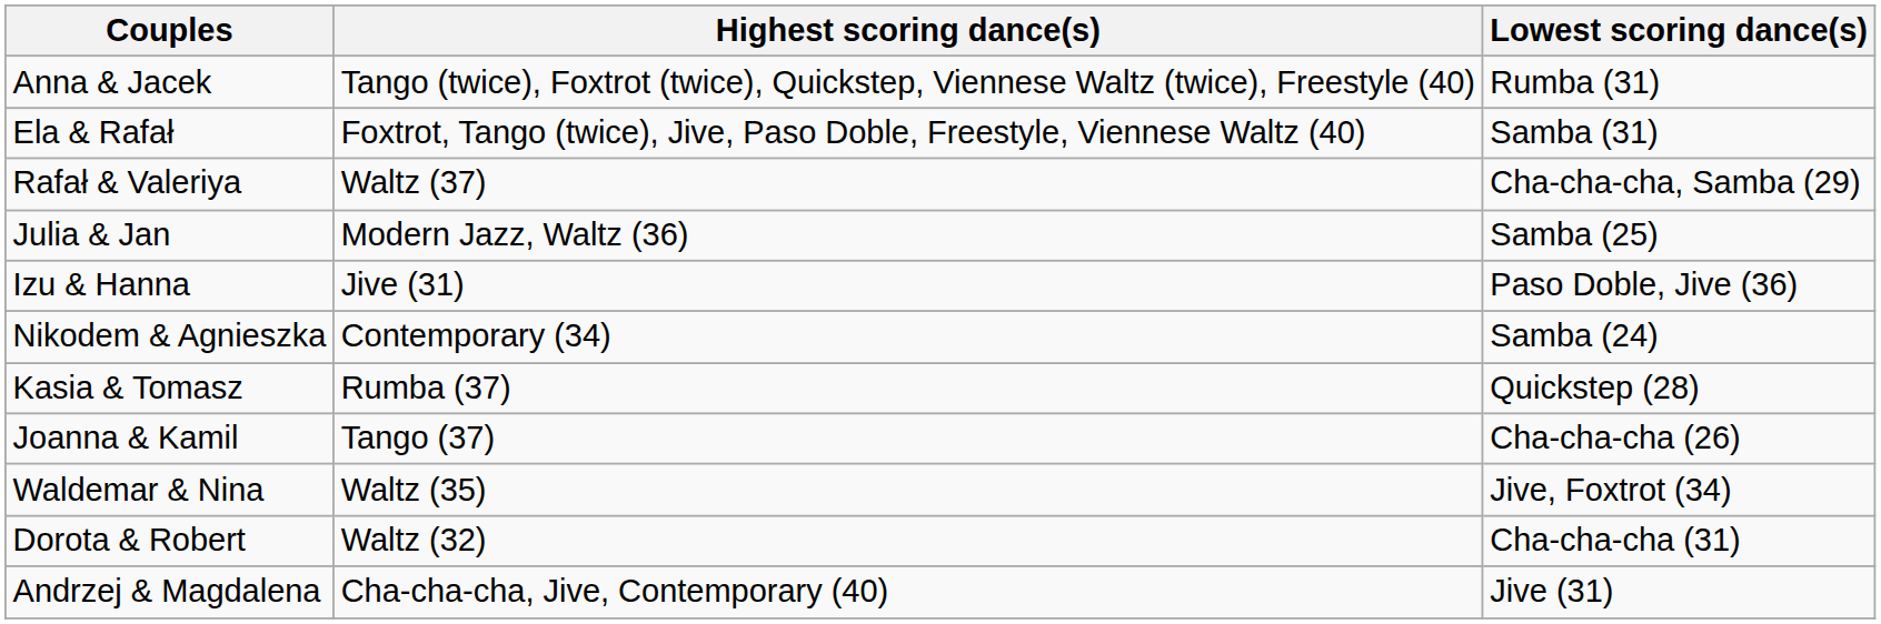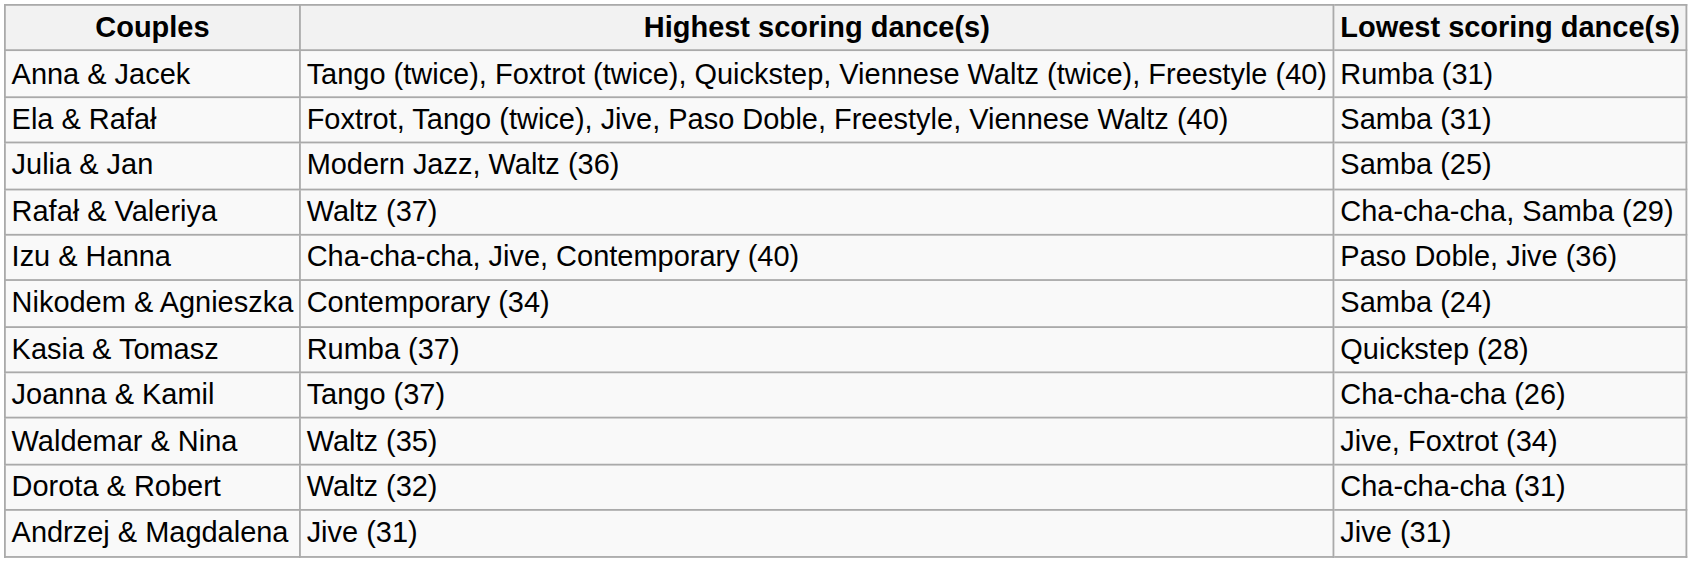rows swapped: Julia & Jan <-> Rafał & Valeriya
Izu & Hanna | Highest scoring dance(s): Jive (31) -> Cha-cha-cha, Jive, Contemporary (40)
Andrzej & Magdalena | Highest scoring dance(s): Cha-cha-cha, Jive, Contemporary (40) -> Jive (31)
